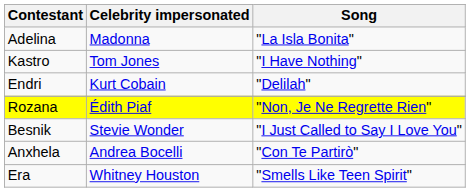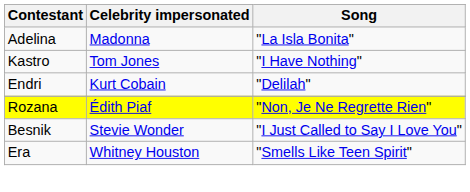- row: Anxhela | Andrea Bocelli | "Con Te Partirò"
